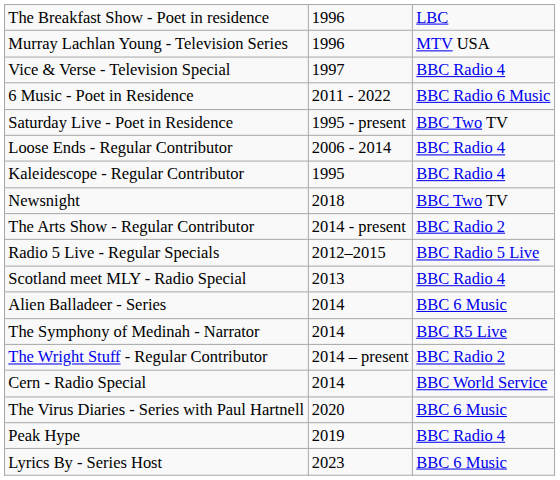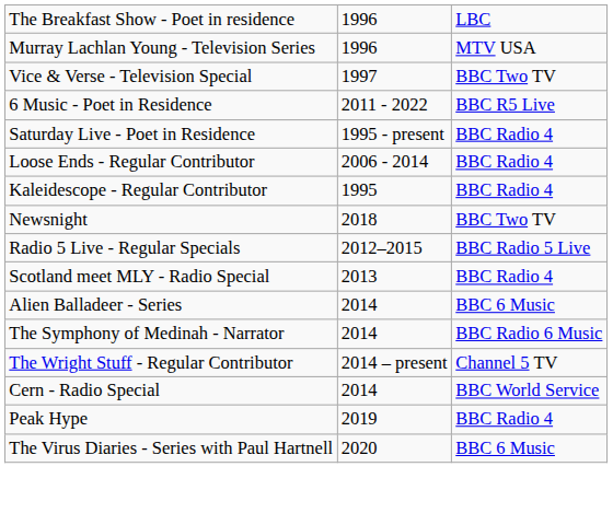Vice & Verse - Television Special | column 3: BBC Radio 4 -> BBC Two TV
6 Music - Poet in Residence | column 3: BBC Radio 6 Music -> BBC R5 Live
Saturday Live - Poet in Residence | column 3: BBC Two TV -> BBC Radio 4
- row: The Arts Show - Regular Contributor | 2014 - present | BBC Radio 2
The Symphony of Medinah - Narrator | column 3: BBC R5 Live -> BBC Radio 6 Music
The Wright Stuff - Regular Contributor | column 3: BBC Radio 2 -> Channel 5 TV
rows swapped: Peak Hype <-> The Virus Diaries - Series with Paul Hartnell
- row: Lyrics By - Series Host | 2023 | BBC 6 Music
